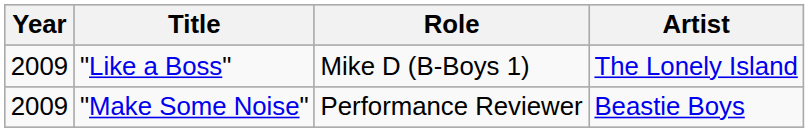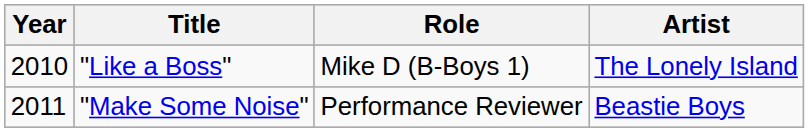"Like a Boss" | Year: 2009 -> 2010
"Make Some Noise" | Year: 2009 -> 2011
